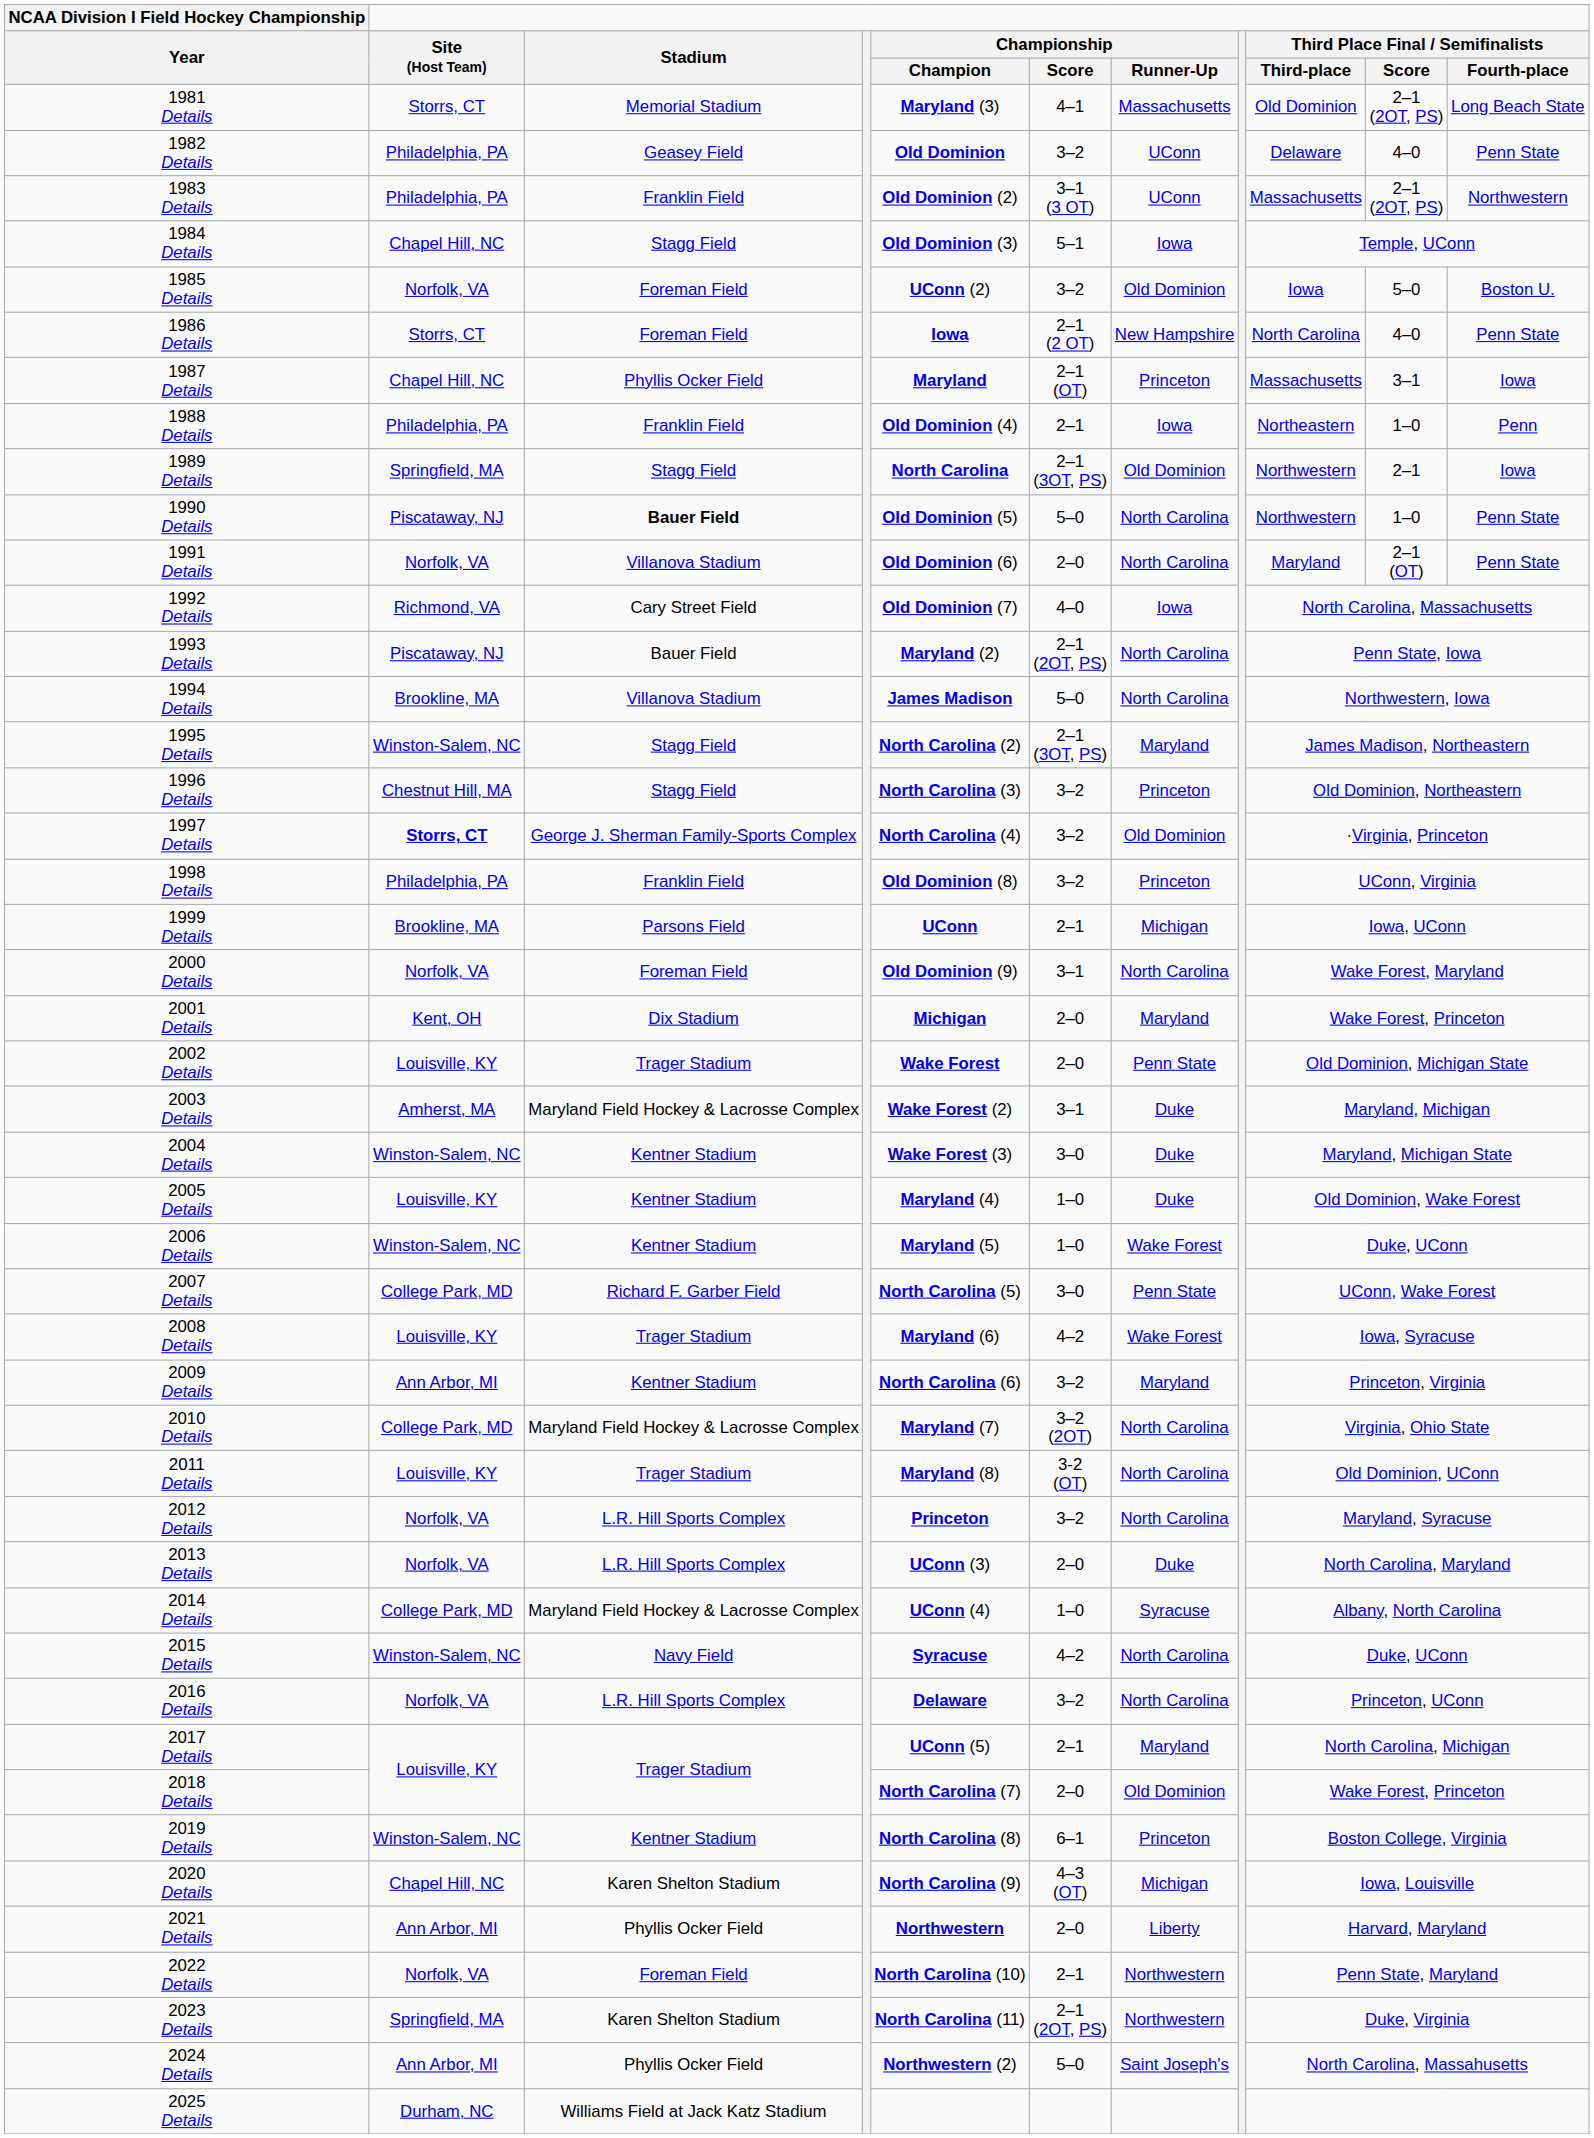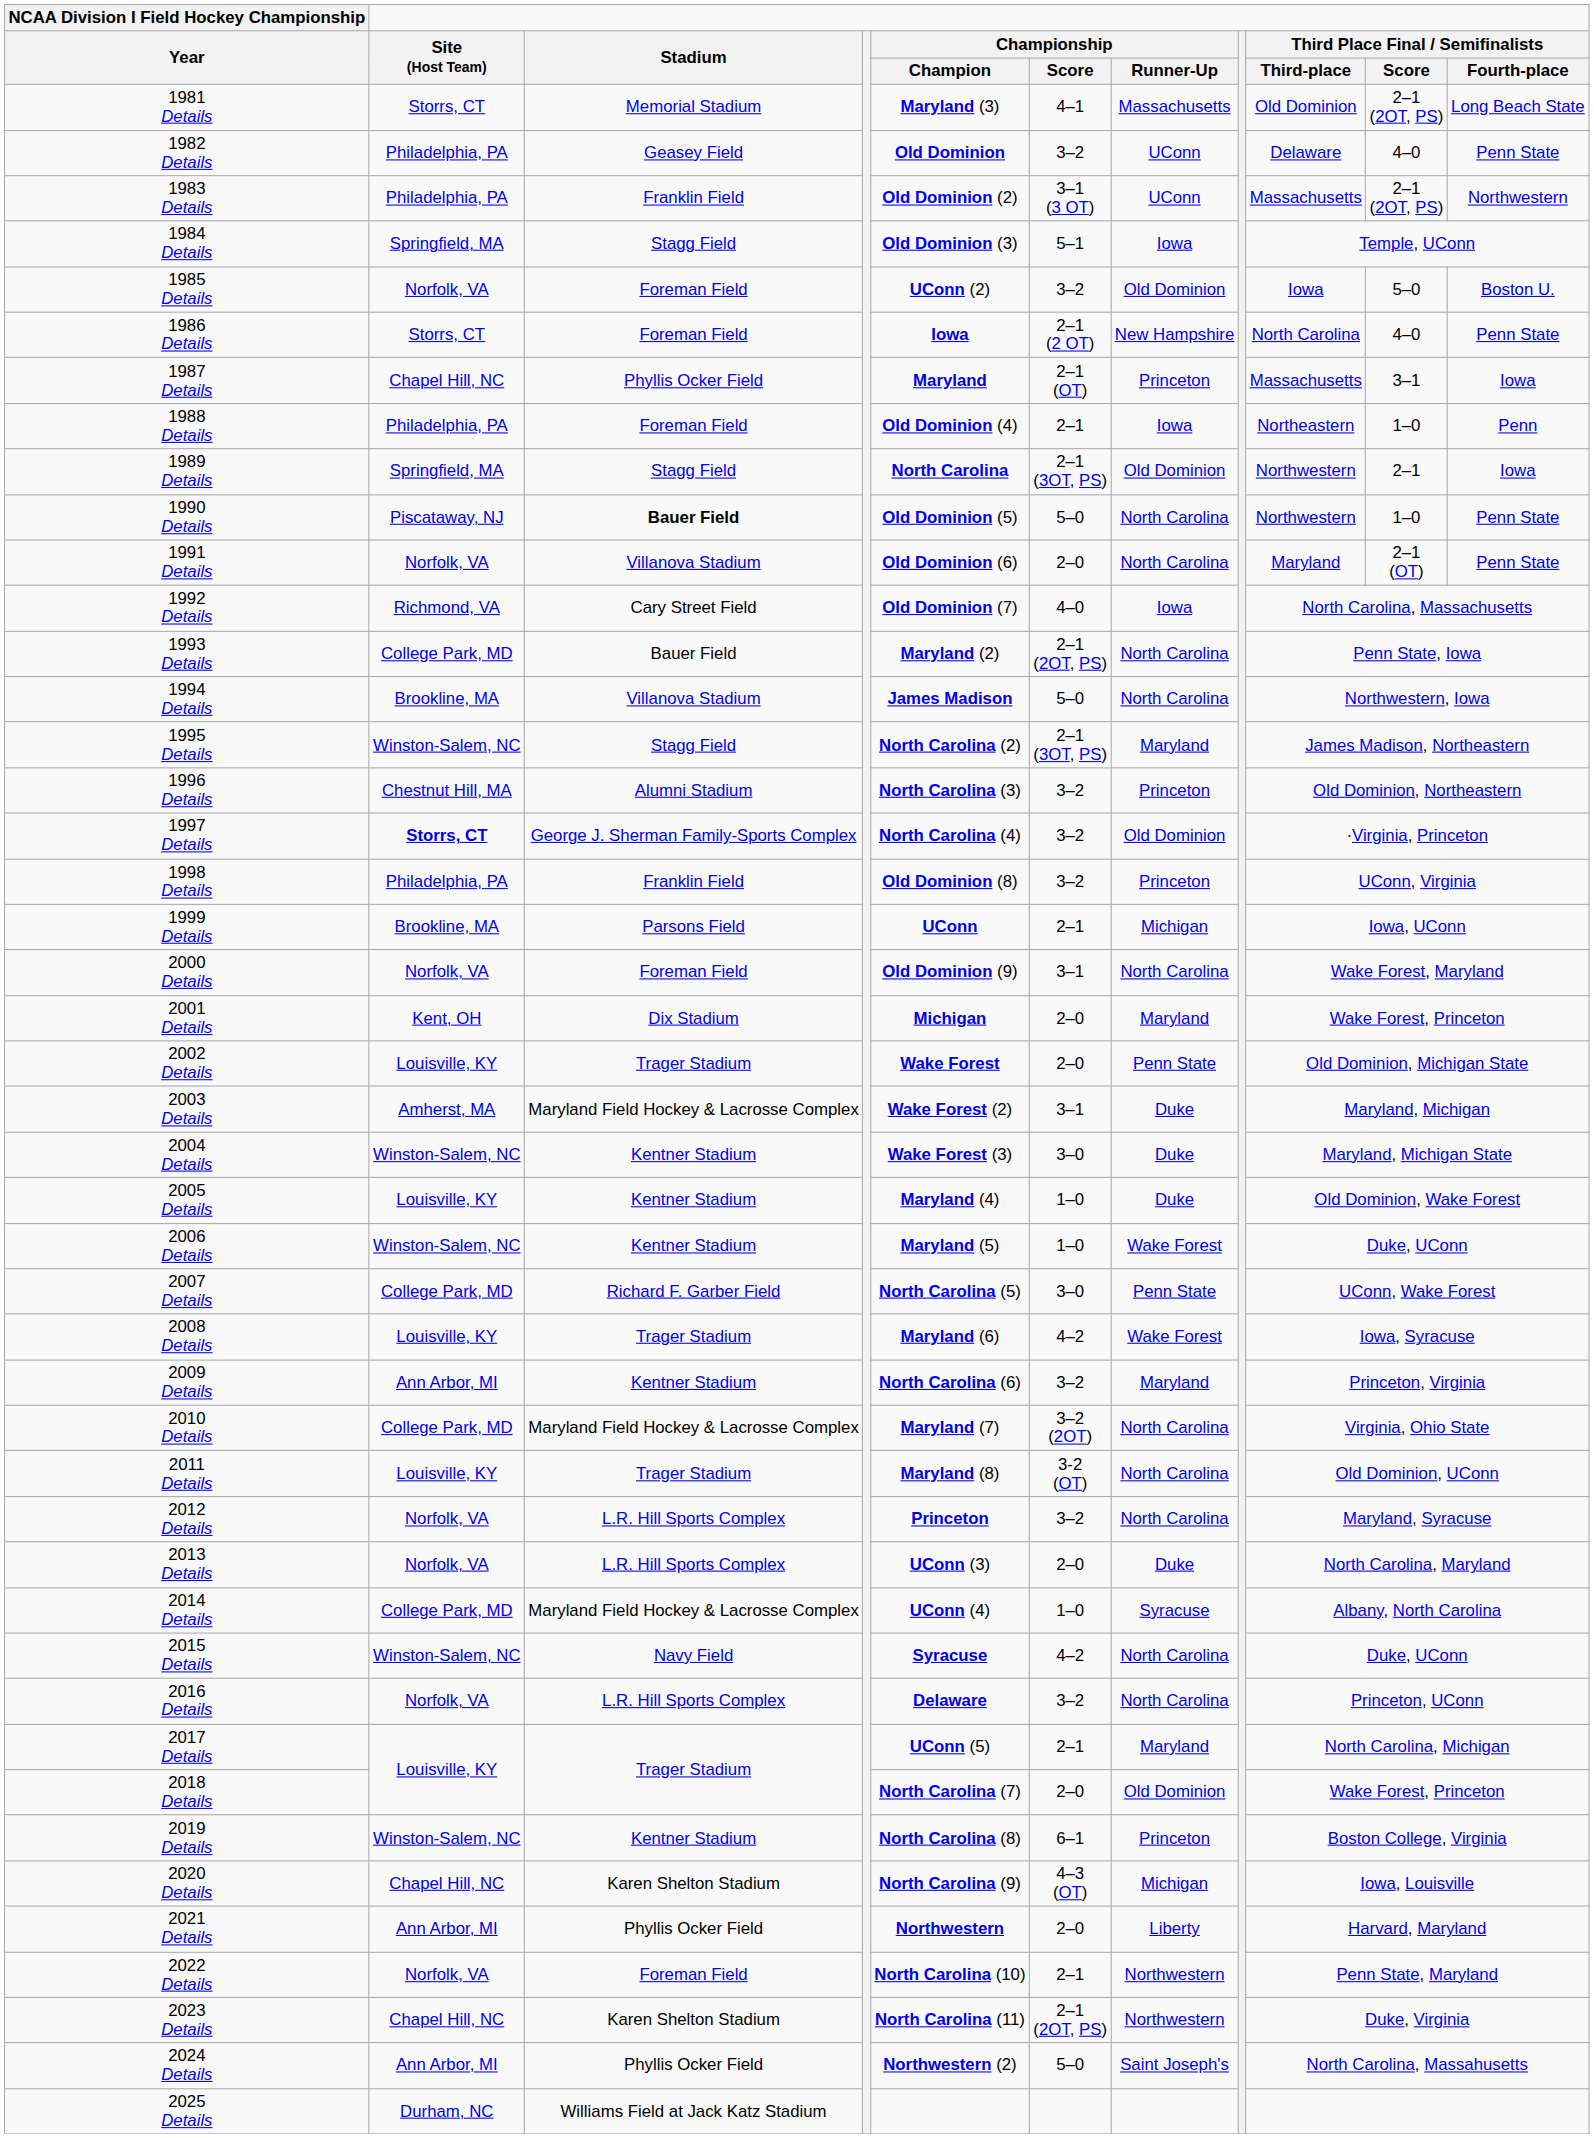1984 Details | Site (Host Team): Chapel Hill, NC -> Springfield, MA
1988 Details | Stadium: Franklin Field -> Foreman Field
1993 Details | Site (Host Team): Piscataway, NJ -> College Park, MD
1996 Details | Stadium: Stagg Field -> Alumni Stadium
2023 Details | Site (Host Team): Springfield, MA -> Chapel Hill, NC
